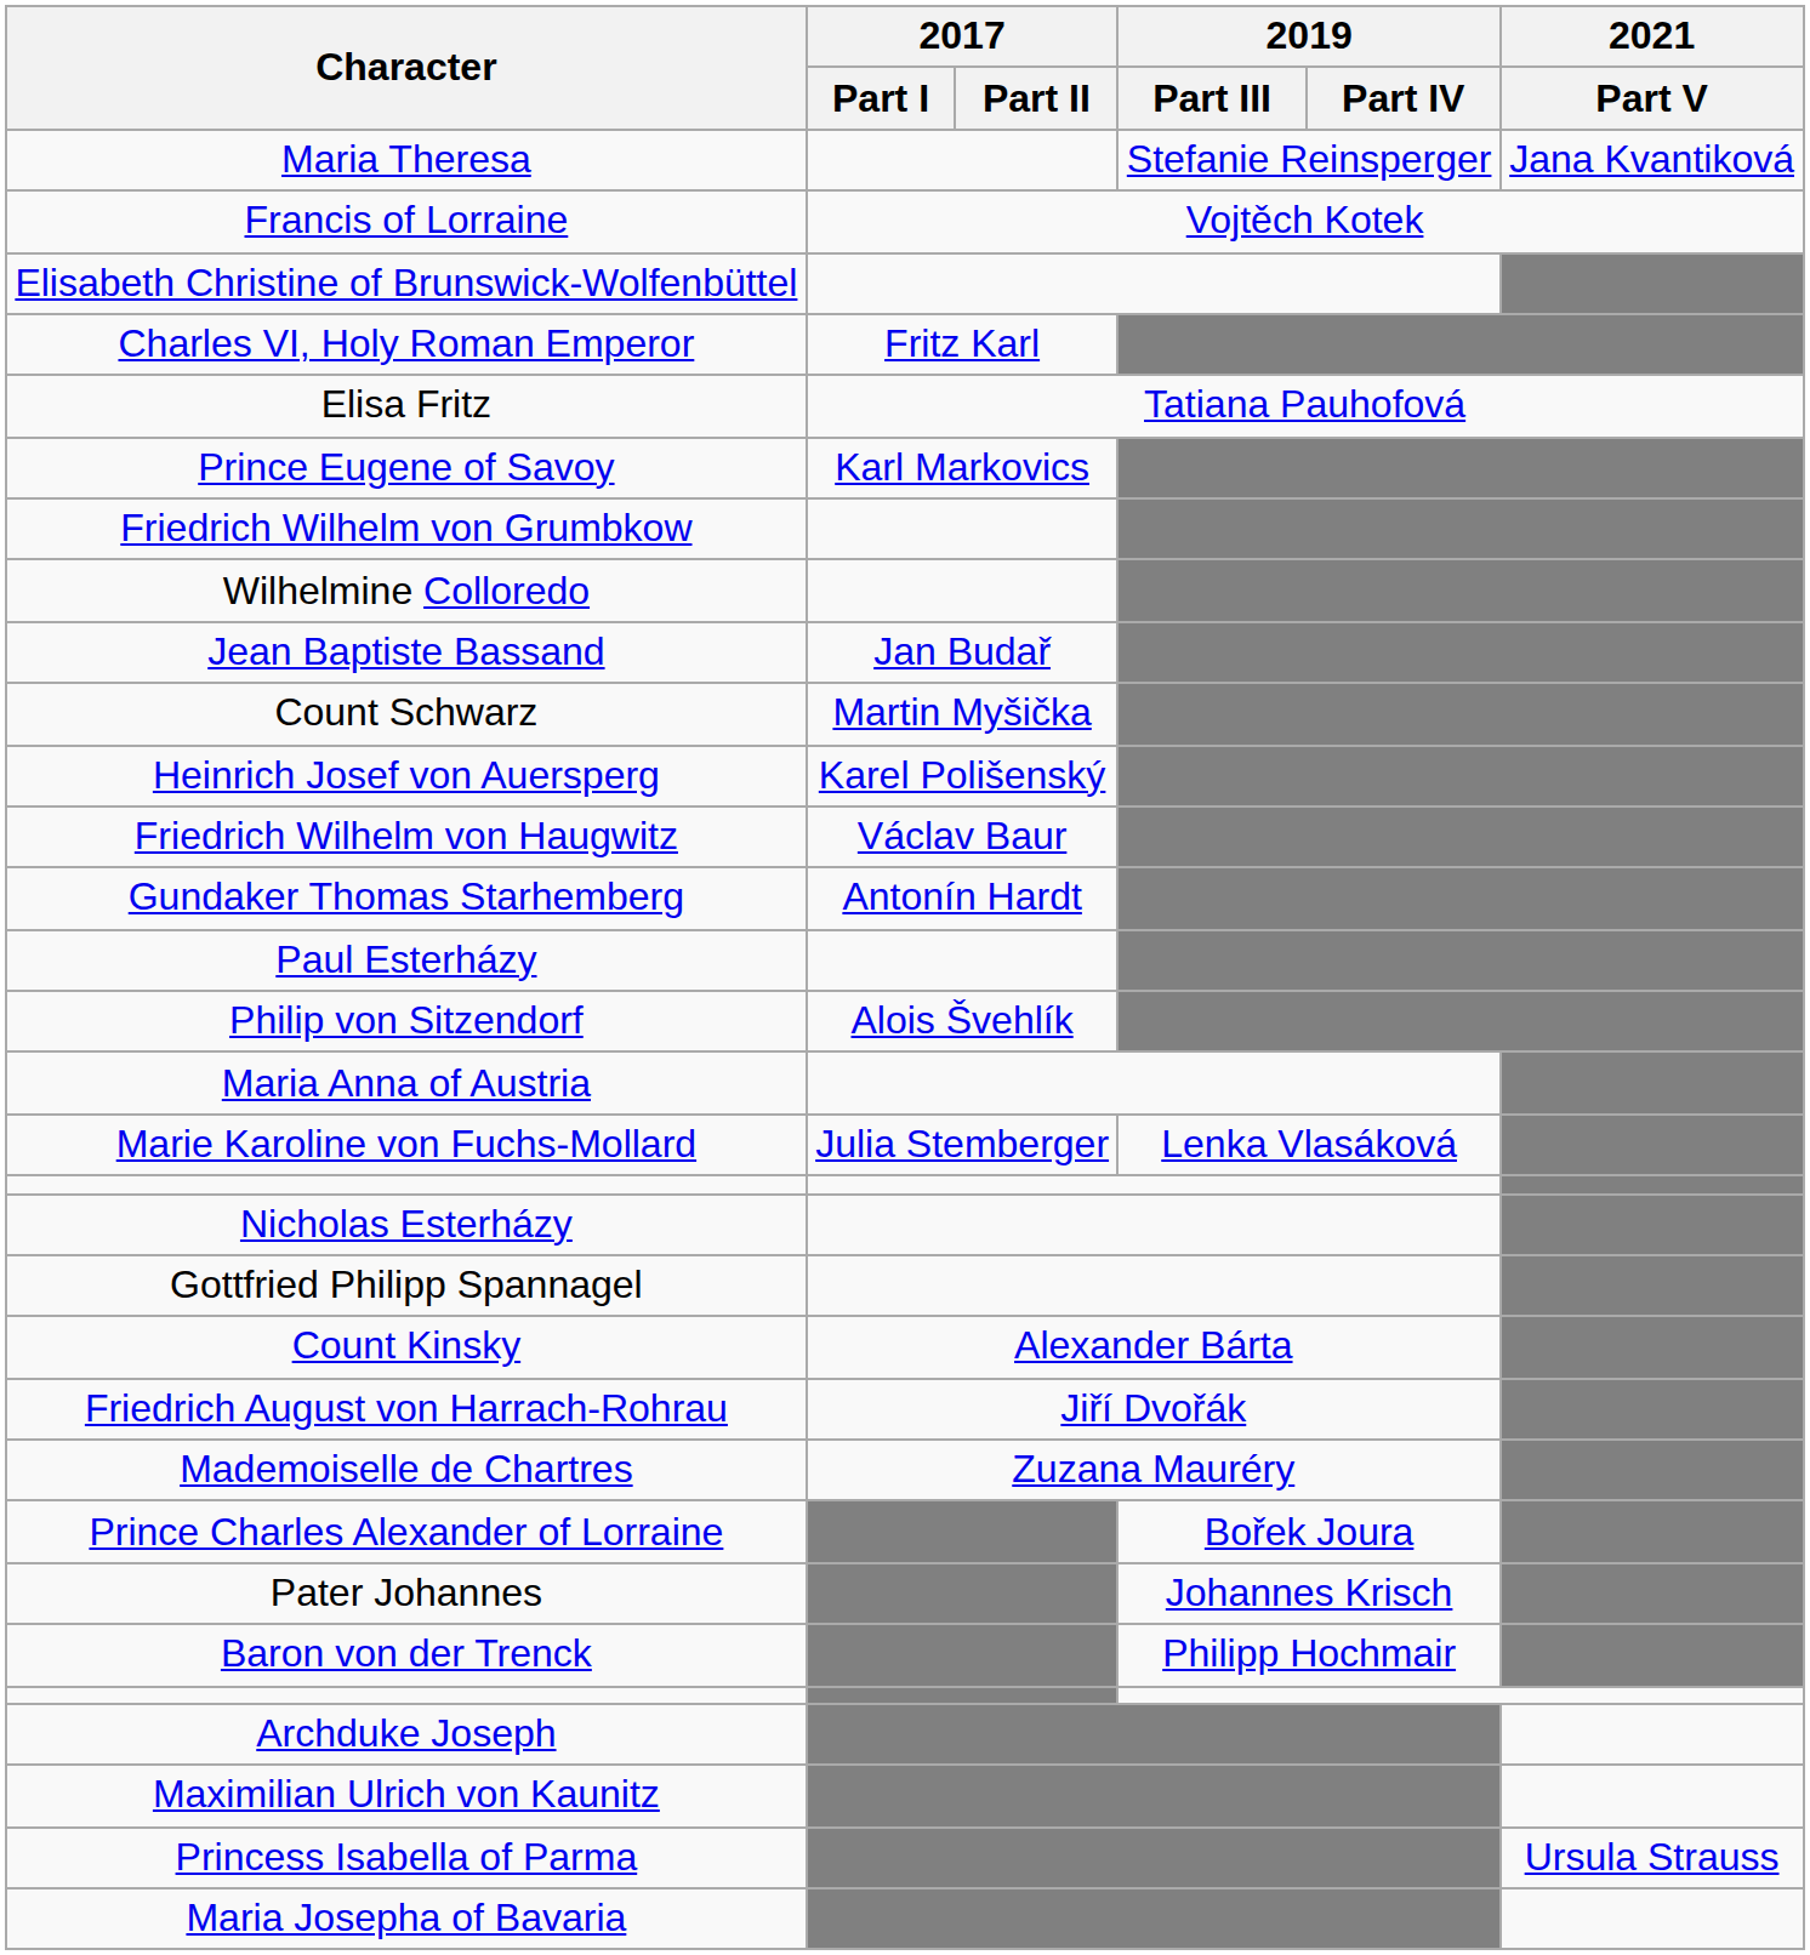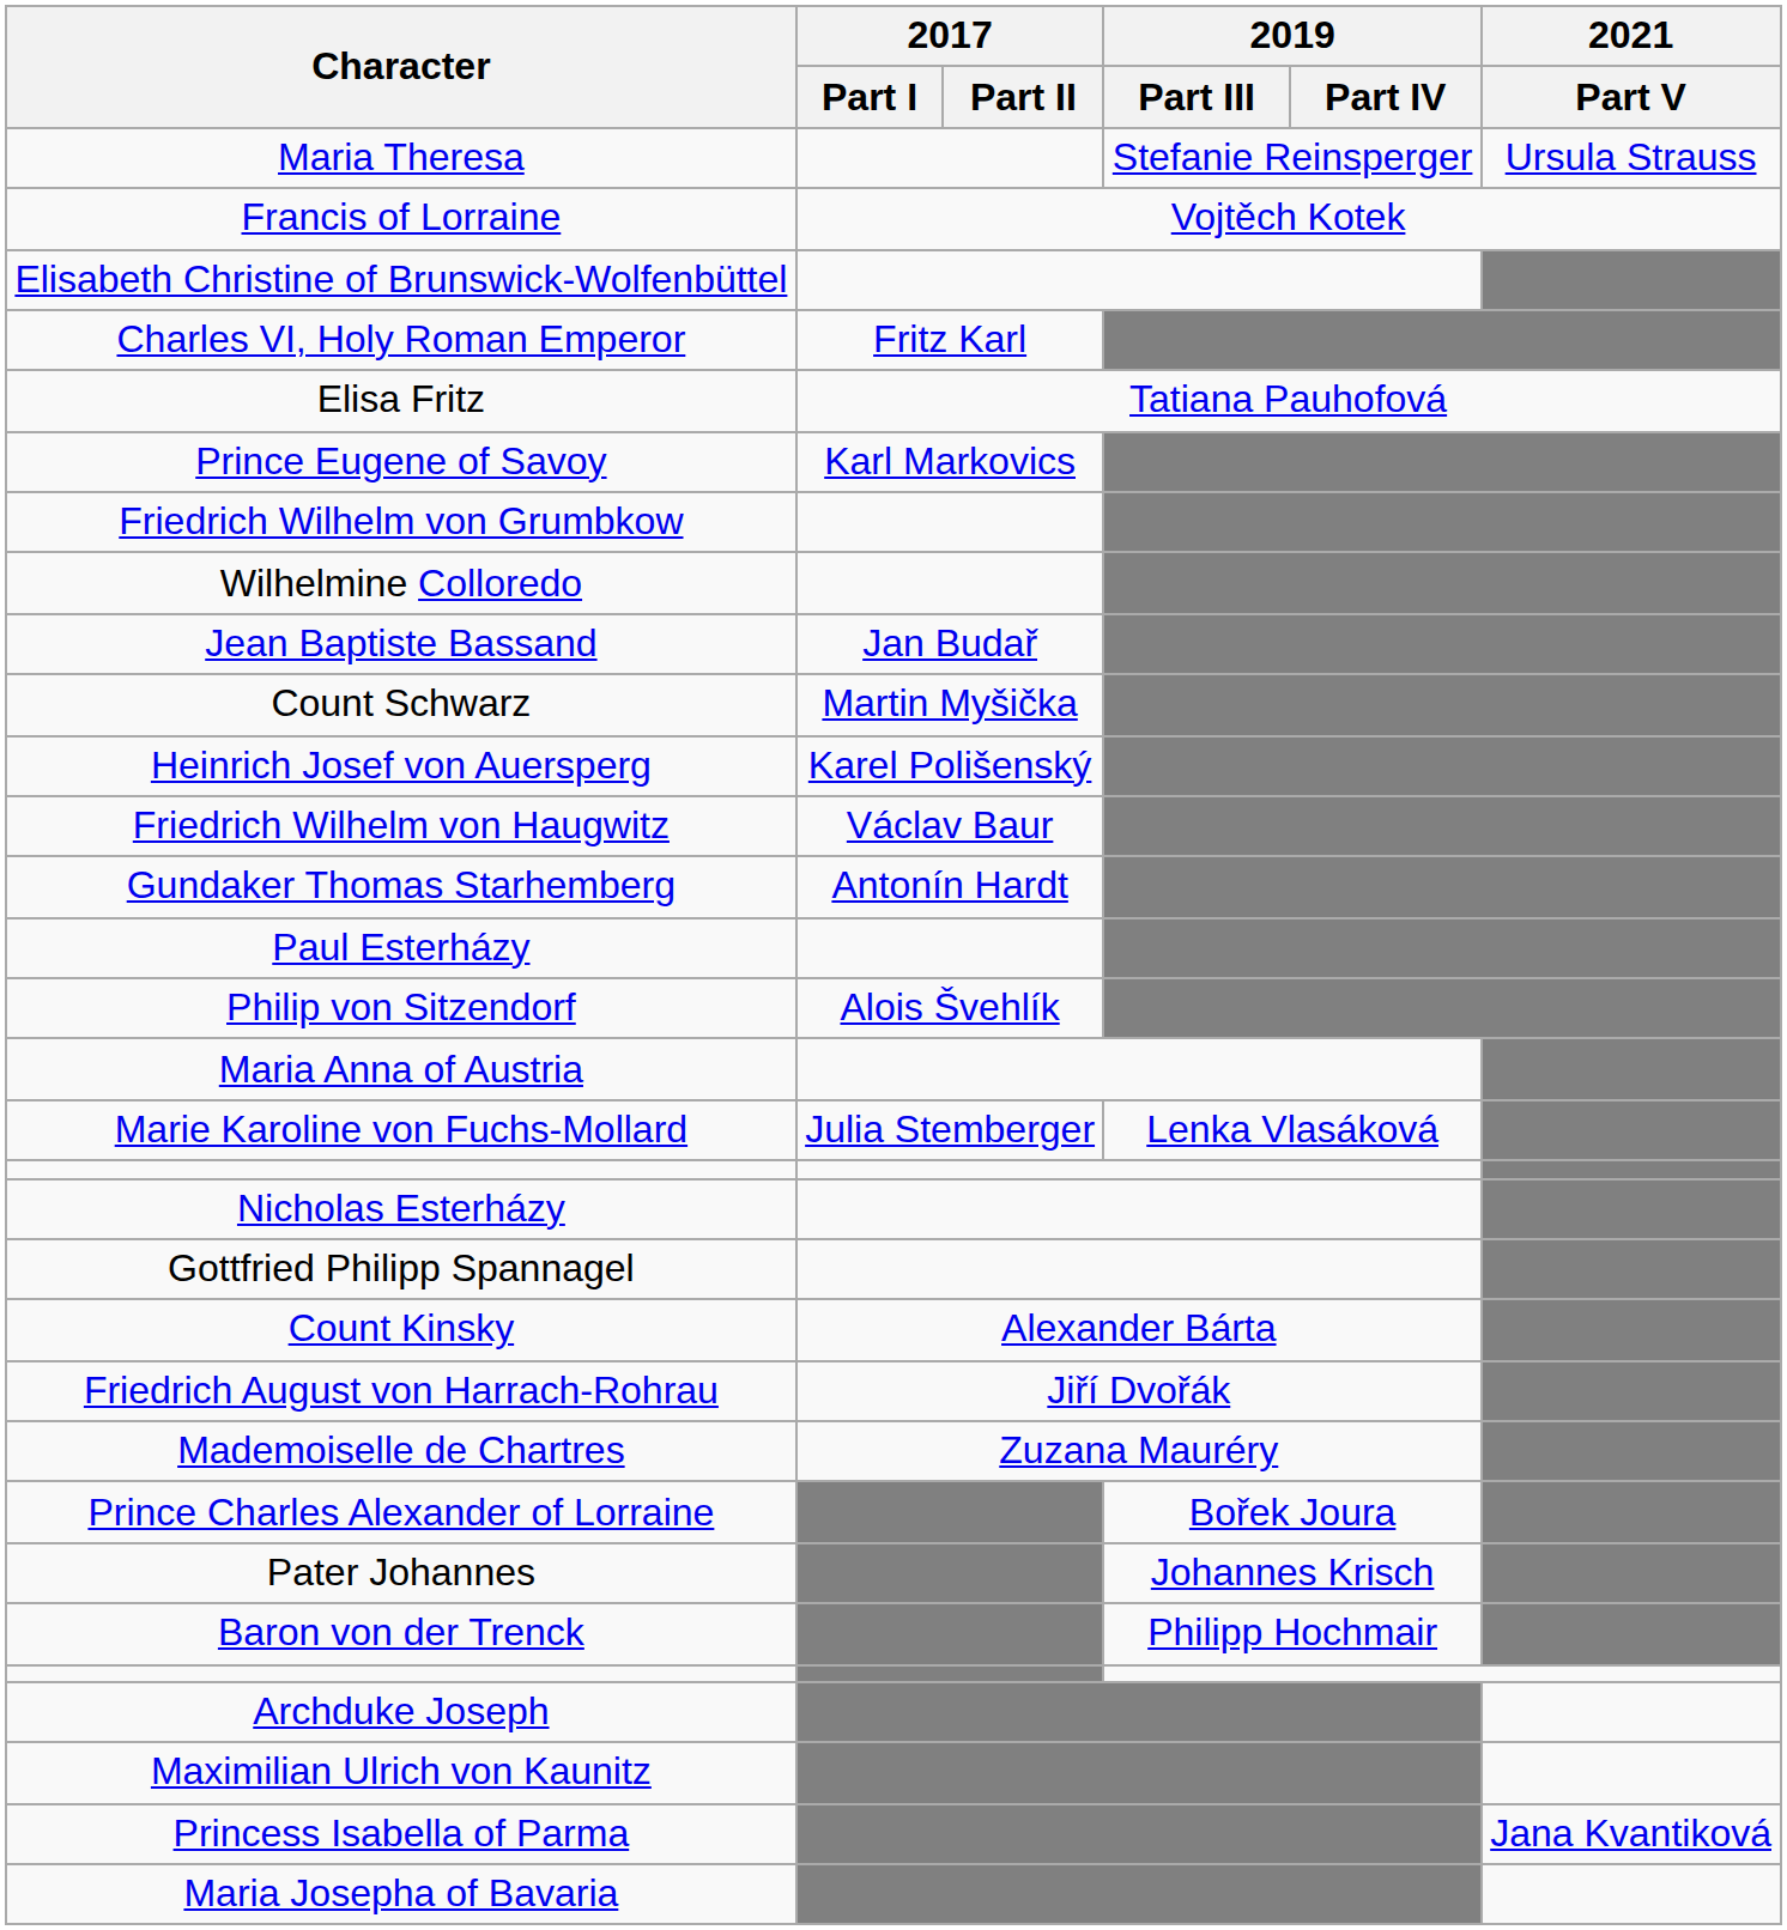Maria Theresa | 2021 / Part V: Jana Kvantiková -> Ursula Strauss
Princess Isabella of Parma | 2021 / Part V: Ursula Strauss -> Jana Kvantiková
